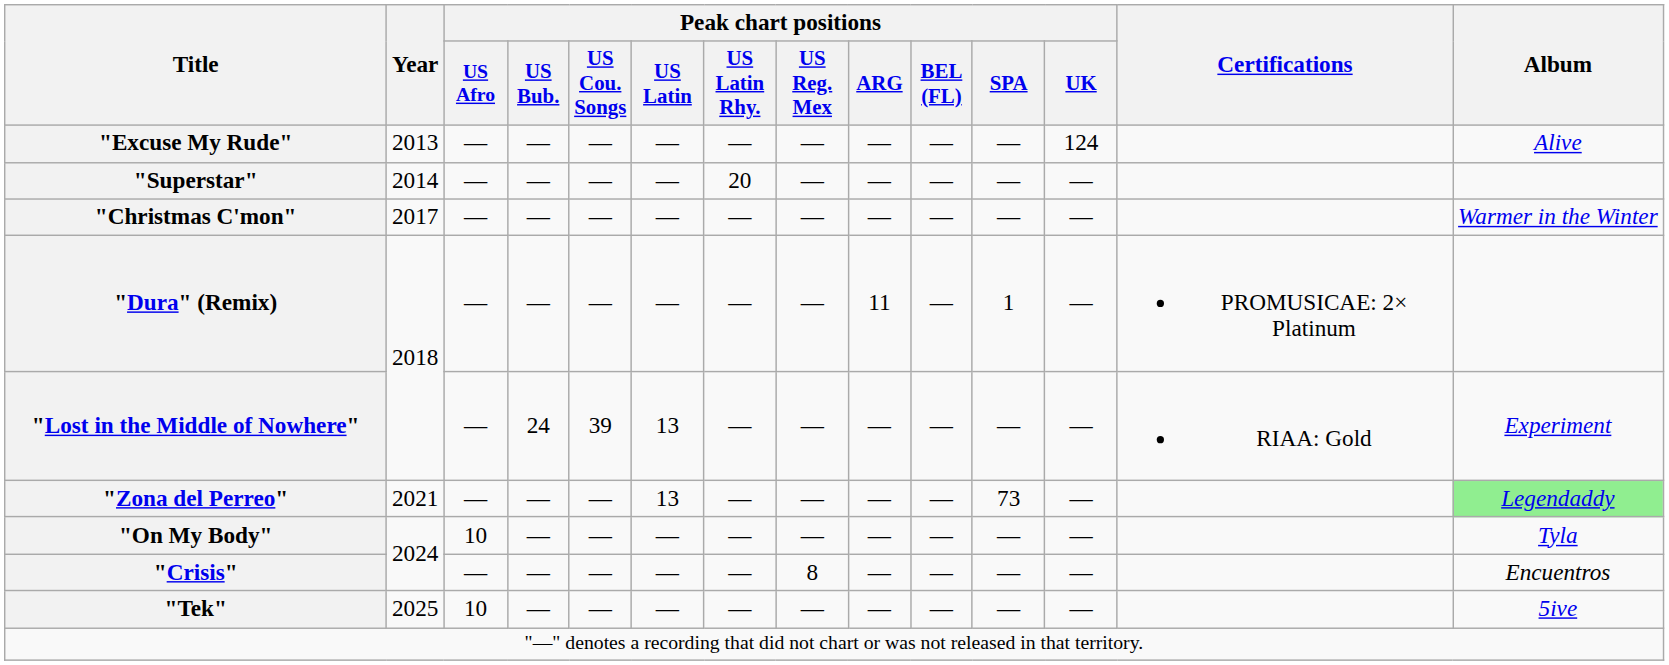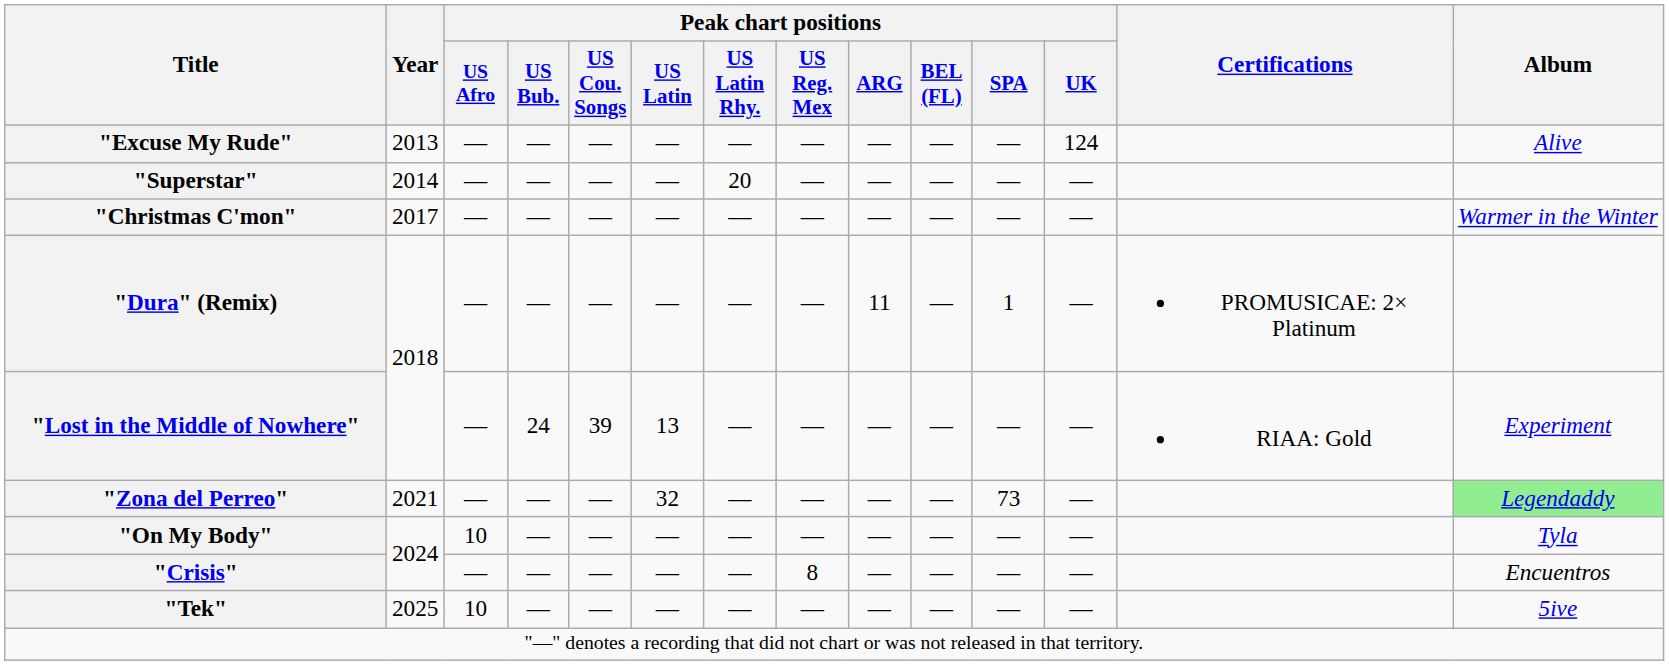"Zona del Perreo" | Peak chart positions / US Latin: 13 -> 32
